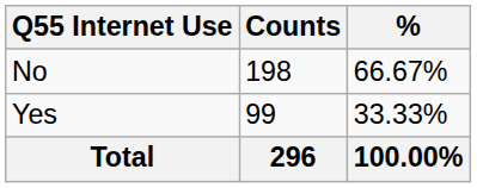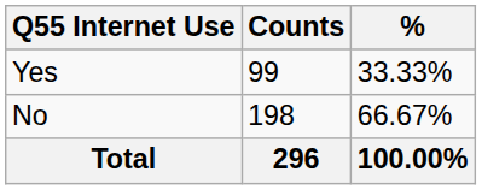rows swapped: Yes <-> No
